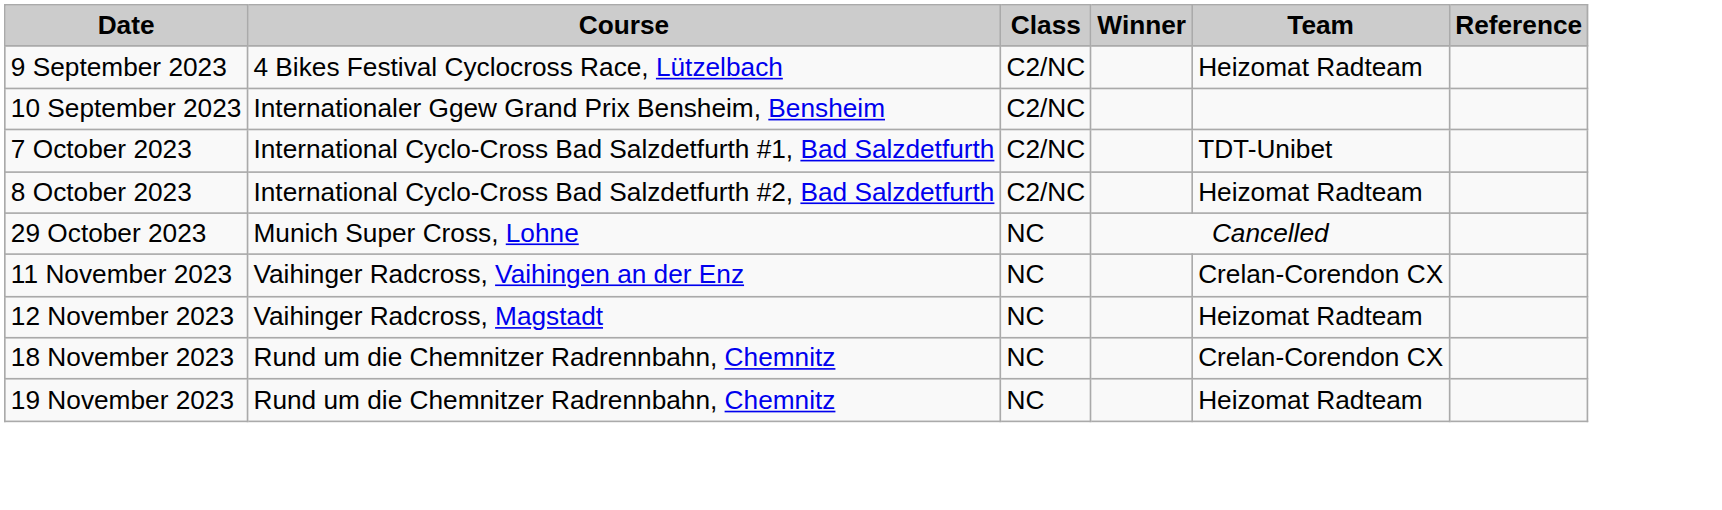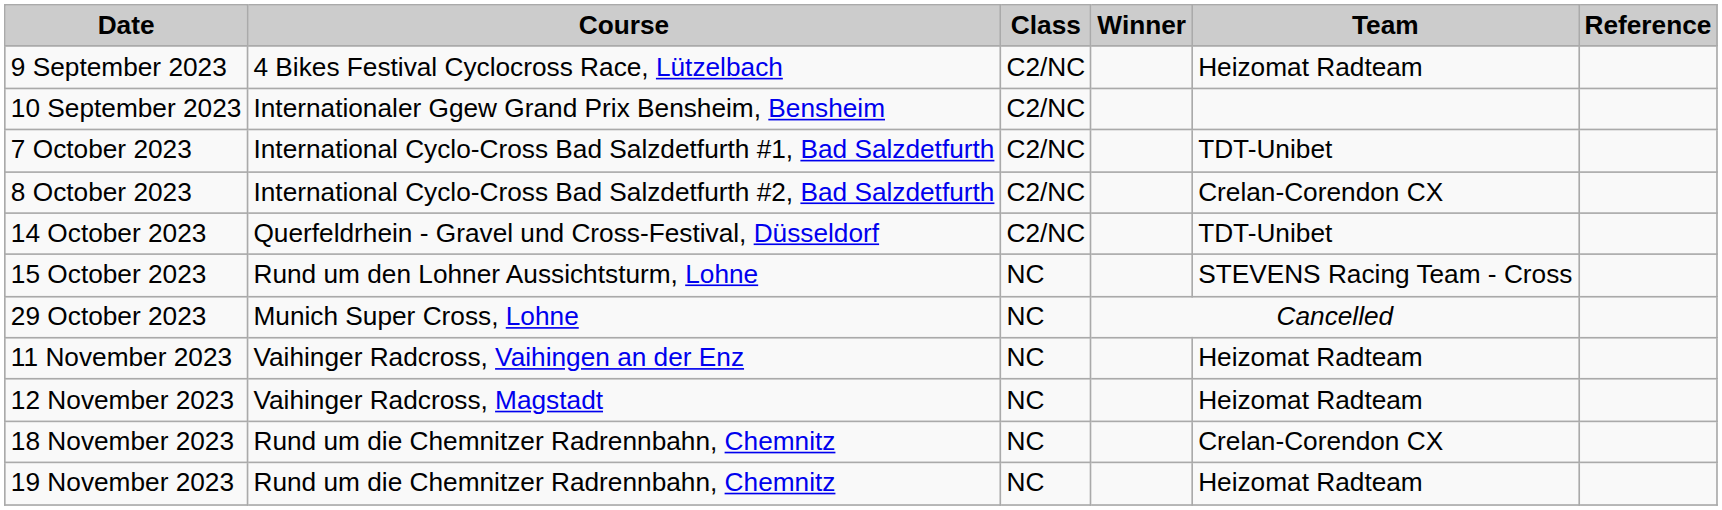8 October 2023 | Team: Heizomat Radteam -> Crelan-Corendon CX
+ row: 14 October 2023 | Querfeldrhein - Gravel und Cross-Festival, Düsseldorf | C2/NC | TDT-Unibet
+ row: 15 October 2023 | Rund um den Lohner Aussichtsturm, Lohne | NC | STEVENS Racing Team - Cross
11 November 2023 | Team: Crelan-Corendon CX -> Heizomat Radteam
